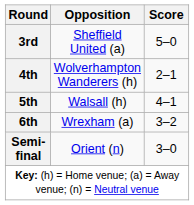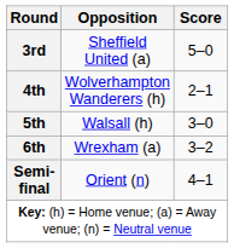5th | Score: 4–1 -> 3–0
Semi-final | Score: 3–0 -> 4–1
